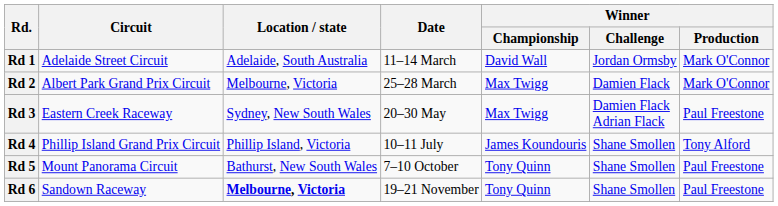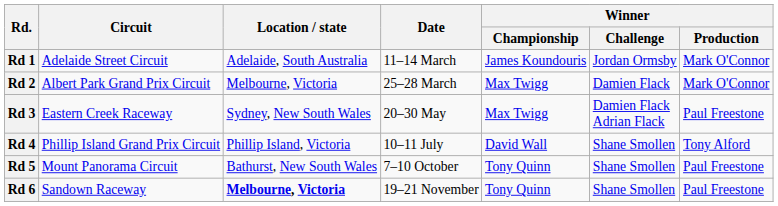Rd 1 | Winner / Championship: David Wall -> James Koundouris
Rd 4 | Winner / Championship: James Koundouris -> David Wall
